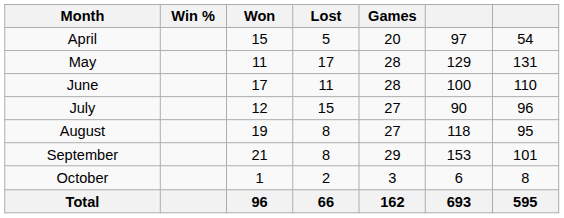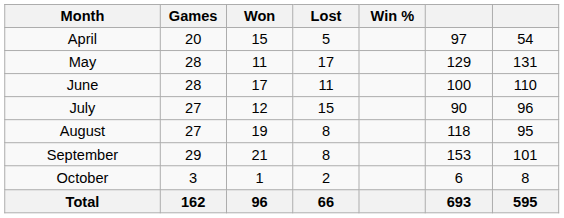columns swapped: Games <-> Win %
